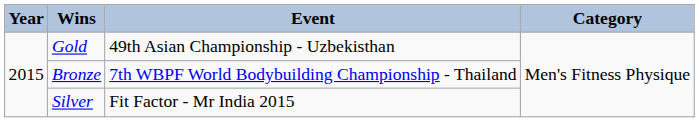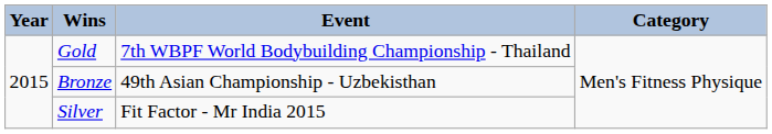Gold | Event: 49th Asian Championship - Uzbekisthan -> 7th WBPF World Bodybuilding Championship - Thailand
Bronze | Event: 7th WBPF World Bodybuilding Championship - Thailand -> 49th Asian Championship - Uzbekisthan
